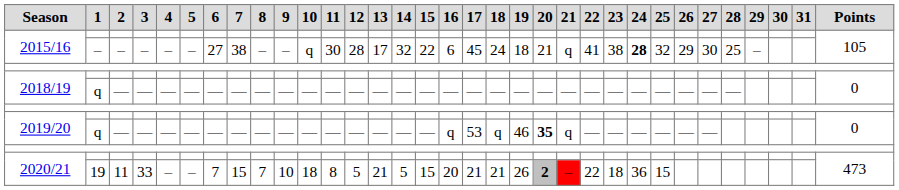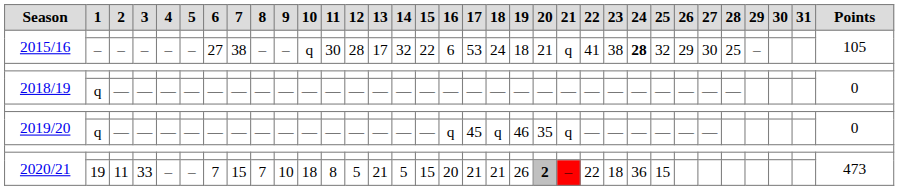2015/16 / – | 17: 45 -> 53
2019/20 / q | 17: 53 -> 45
2019/20 / q | 20: bold -> normal
